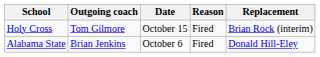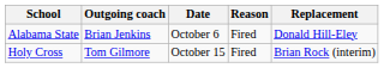rows swapped: Alabama State <-> Holy Cross
